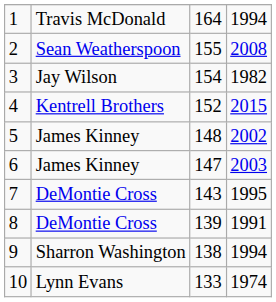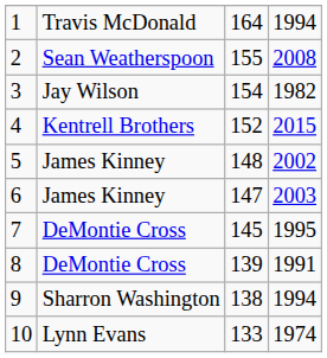7 | column 3: 143 -> 145
